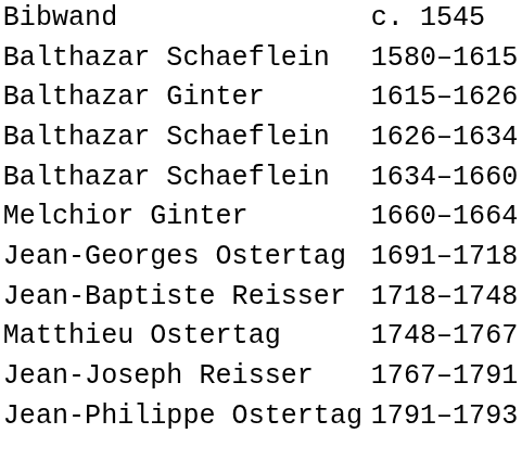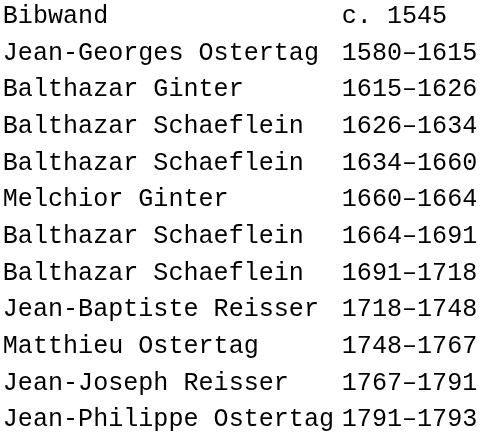1580–1615 | column 1: Balthazar Schaeflein -> Jean-Georges Ostertag
+ row: Balthazar Schaeflein | 1664–1691
1691–1718 | column 1: Jean-Georges Ostertag -> Balthazar Schaeflein
